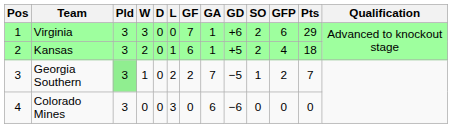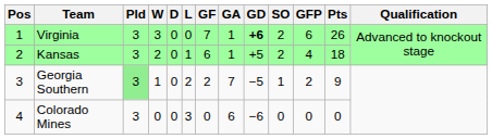Virginia | GD: normal -> bold
Virginia | Pts: 29 -> 26
Georgia Southern | Pts: 7 -> 9
